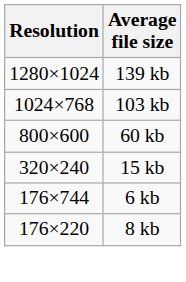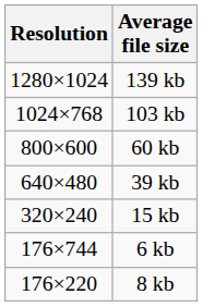+ row: 640×480 | 39 kb
